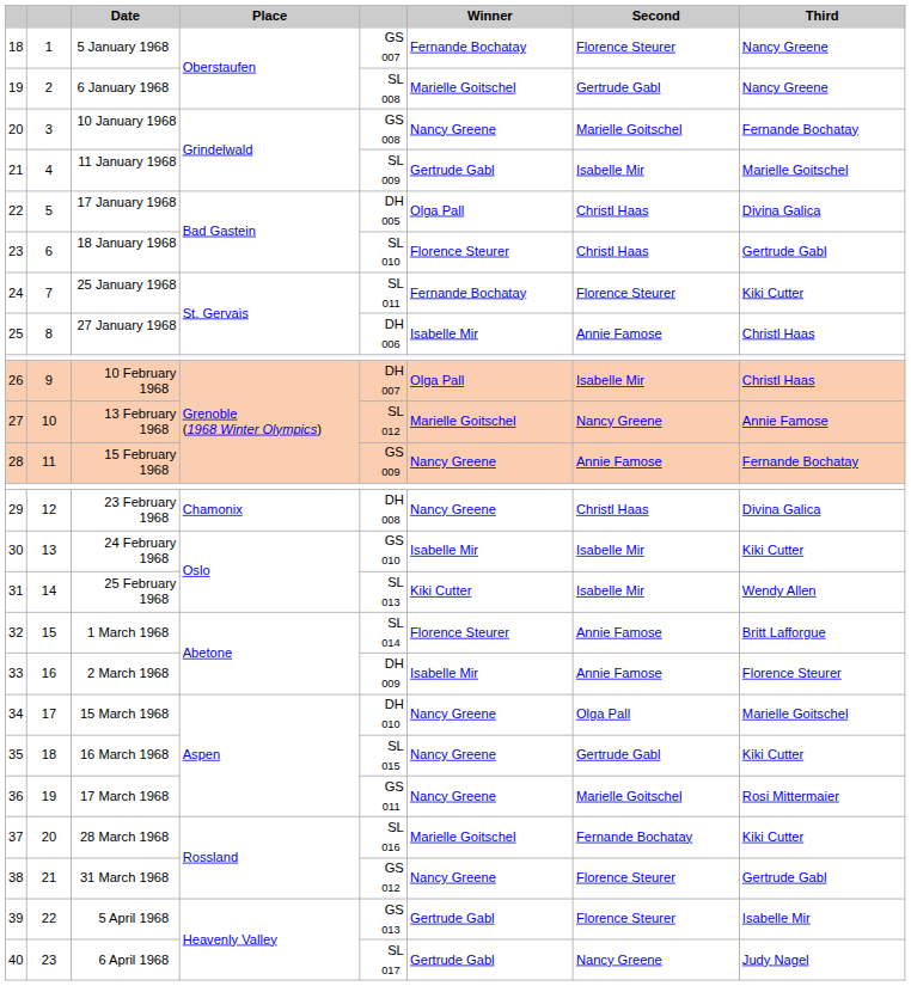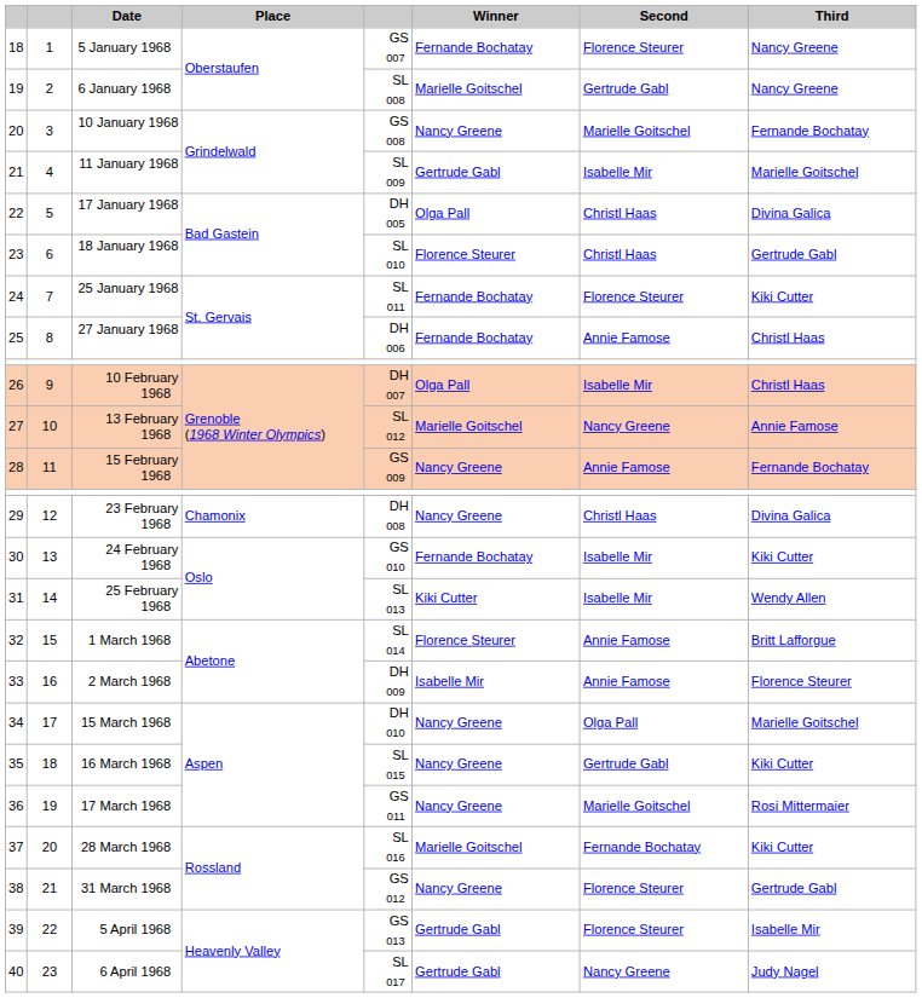27 January 1968 | Winner: Isabelle Mir -> Fernande Bochatay
24 February 1968 | Winner: Isabelle Mir -> Fernande Bochatay
